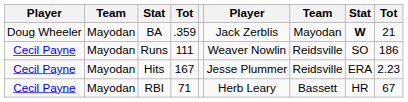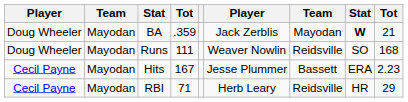Runs | column 1: Cecil Payne -> Doug Wheeler
Runs | column 9: 186 -> 168
Hits | column 7: Reidsville -> Bassett
RBI | column 7: Bassett -> Reidsville
RBI | column 9: 67 -> 29
